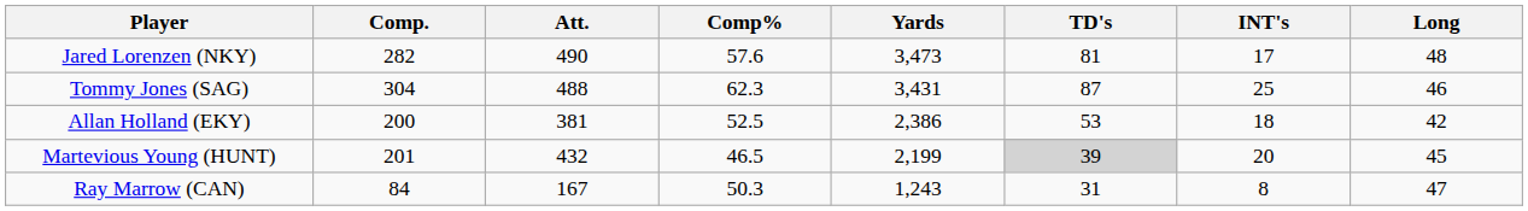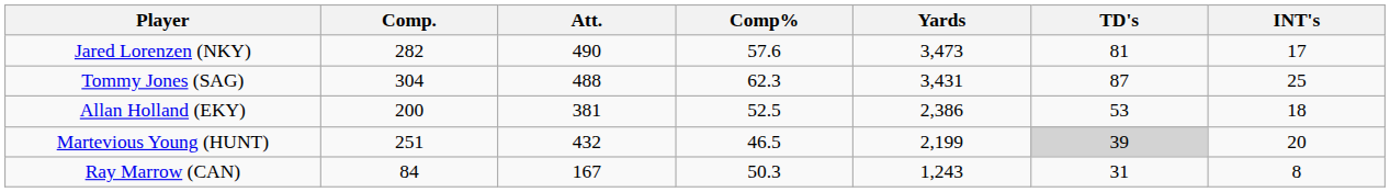- column: Long | 48 | 46 | 42 | 45 | 47
Martevious Young (HUNT) | Comp.: 201 -> 251
